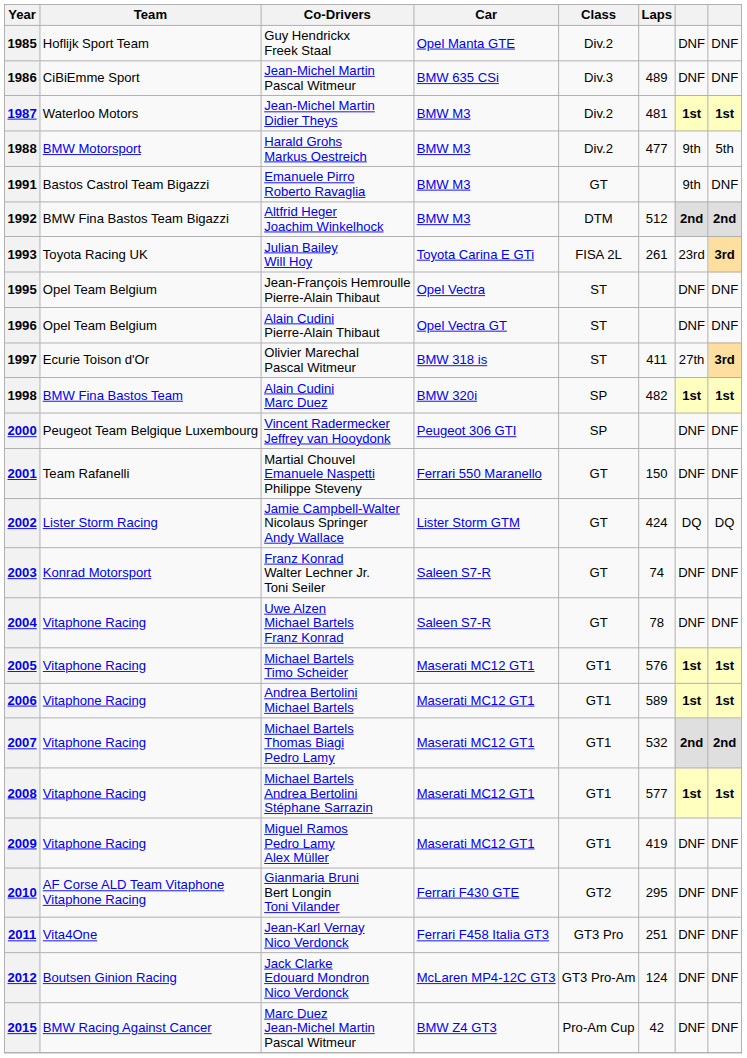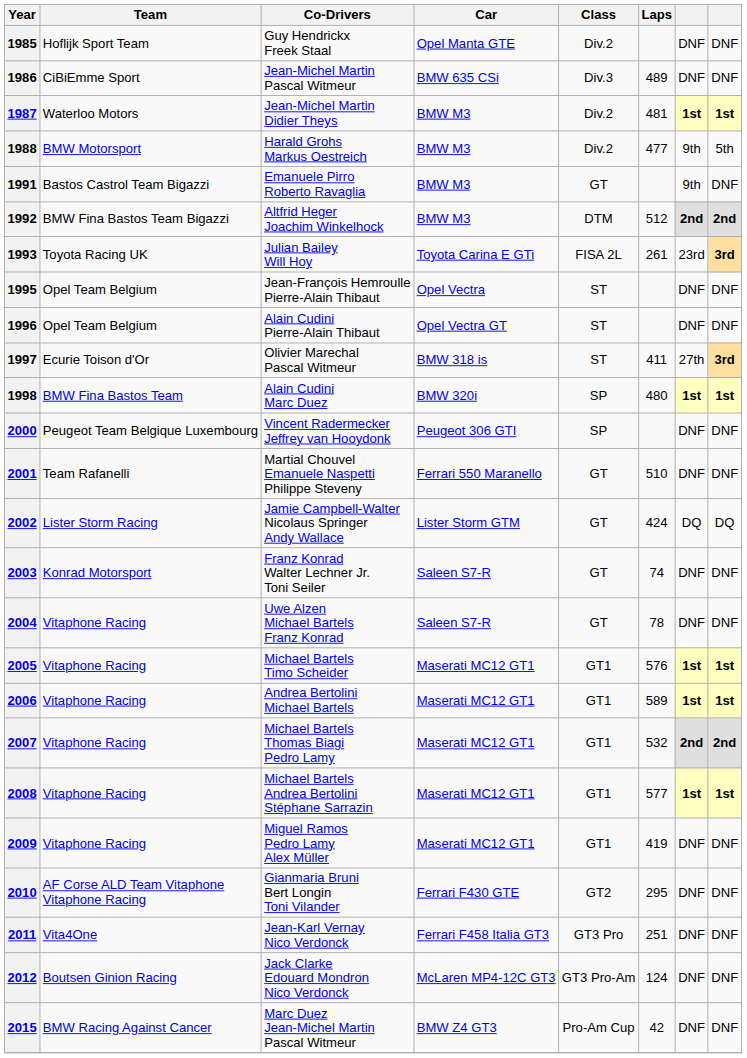1998 | Laps: 482 -> 480
2001 | Laps: 150 -> 510
